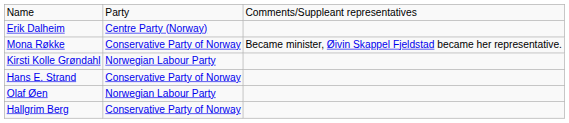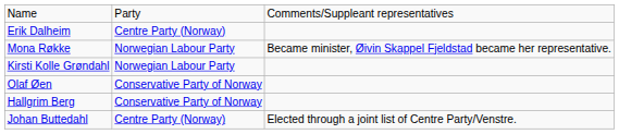Mona Røkke | column 2: Conservative Party of Norway -> Norwegian Labour Party
- row: Hans E. Strand | Conservative Party of Norway
Olaf Øen | column 2: Norwegian Labour Party -> Conservative Party of Norway
+ row: Johan Buttedahl | Centre Party (Norway) | Elected through a joint list of Centre Party/Venstre.
